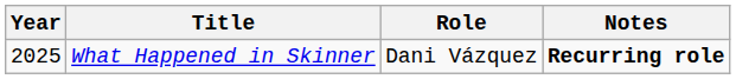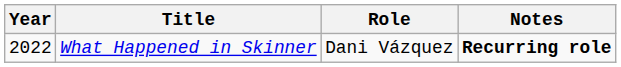What Happened in Skinner | Year: 2025 -> 2022
